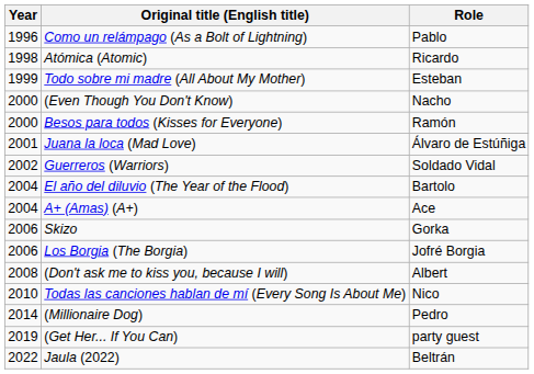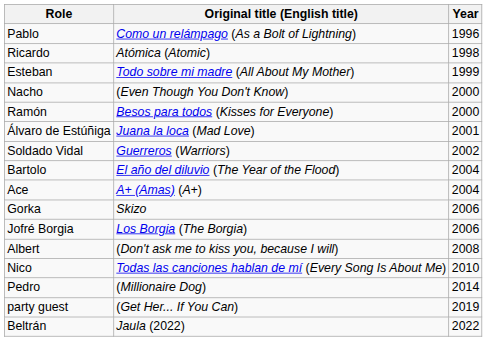columns swapped: Year <-> Role
